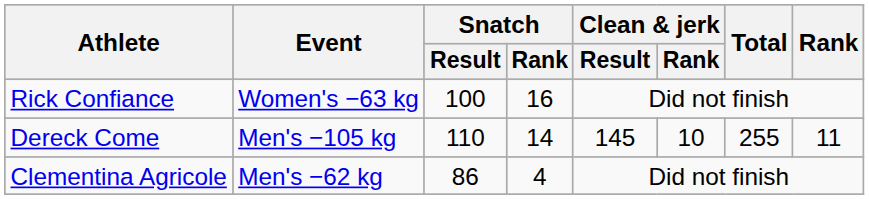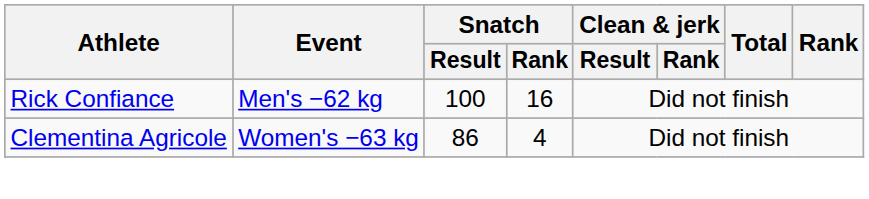Rick Confiance | Event: Women's −63 kg -> Men's −62 kg
- row: Dereck Come | Men's −105 kg | 110 | 14 | 145 | 10 | 255 | 11
Clementina Agricole | Event: Men's −62 kg -> Women's −63 kg
